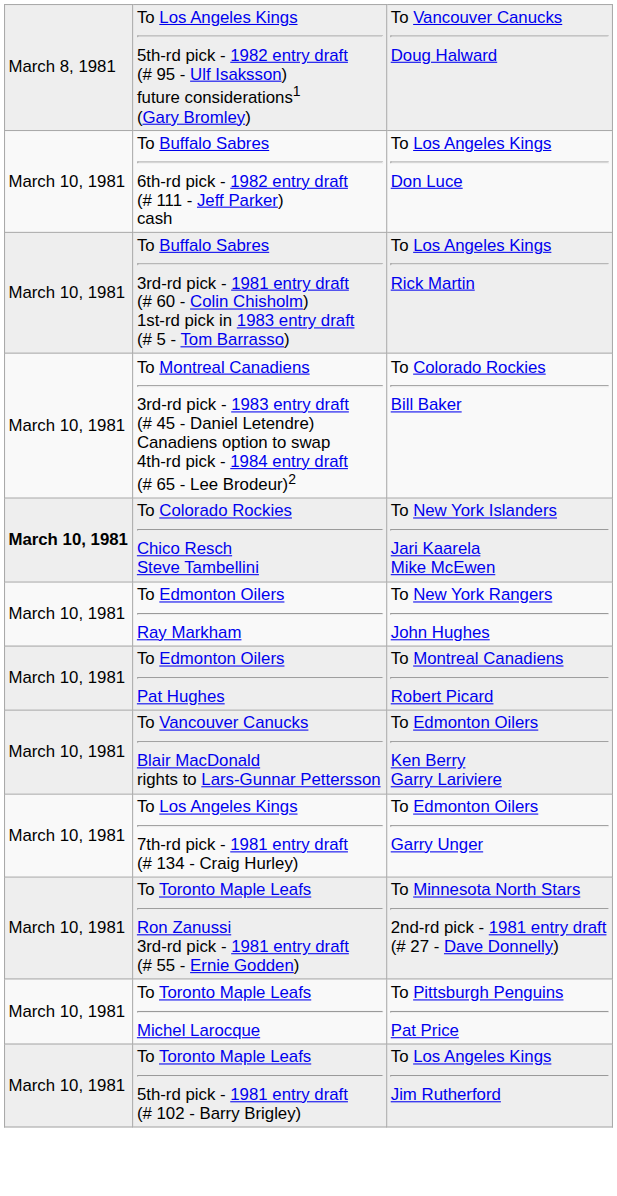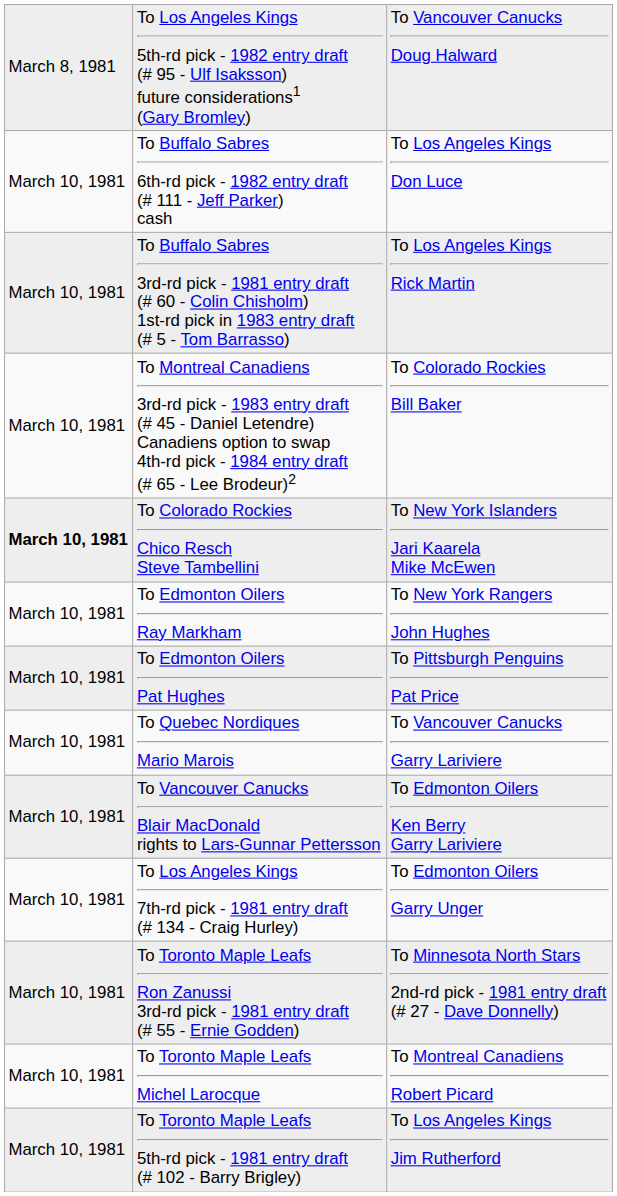To Edmonton Oilers Pat Hughes | column 3: To Montreal Canadiens Robert Picard -> To Pittsburgh Penguins Pat Price
+ row: March 10, 1981 | To Quebec Nordiques Mario Marois | To Vancouver Canucks Garry Lariviere
To Toronto Maple Leafs Michel Larocque | column 3: To Pittsburgh Penguins Pat Price -> To Montreal Canadiens Robert Picard
